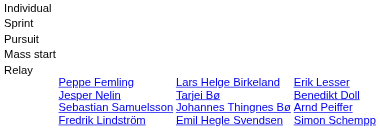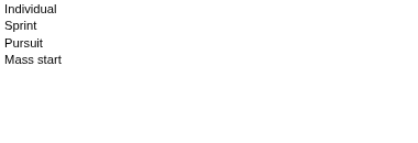- row: Relay | Peppe Femling Jesper Nelin Sebastian Samuelsson Fredrik Lindström | Lars Helge Birkeland Tarjei Bø Johannes Thingnes Bø Emil Hegle Svendsen | Erik Lesser Benedikt Doll Arnd Peiffer Simon Schempp
